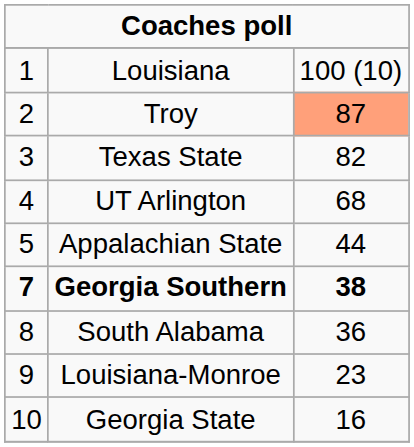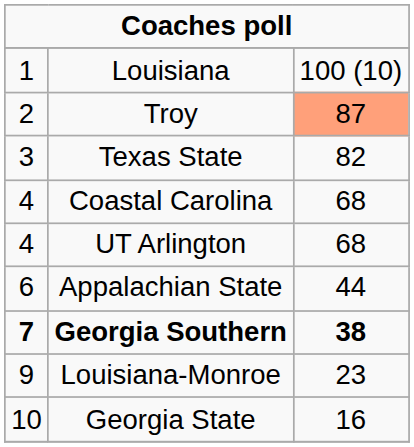+ row: 4 | Coastal Carolina | 68
Appalachian State | column 1: 5 -> 6
- row: 8 | South Alabama | 36
